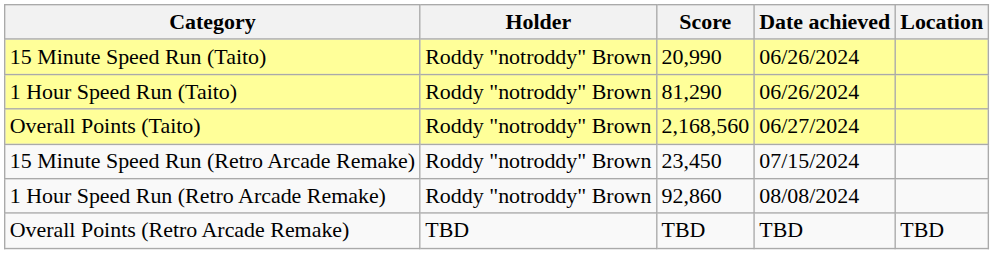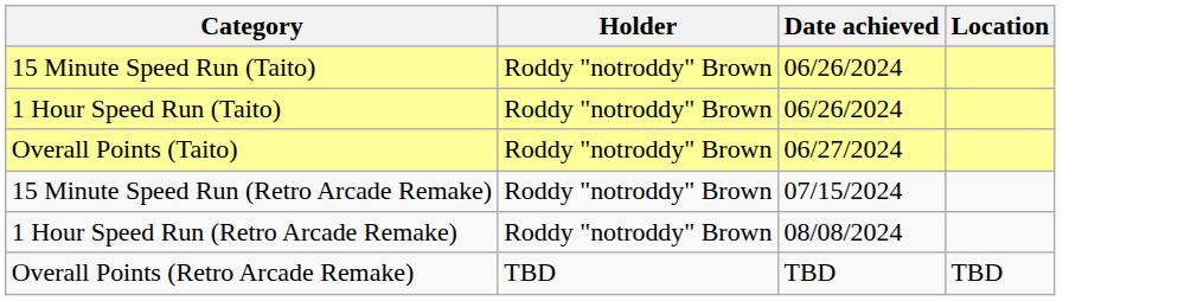- column: Score | 20,990 | 81,290 | 2,168,560 | 23,450 | 92,860 | TBD
